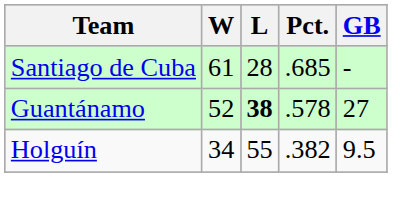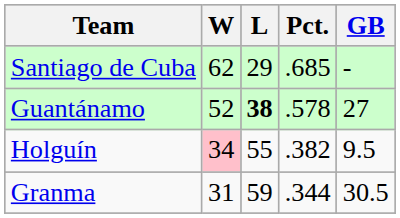Santiago de Cuba | W: 61 -> 62
Santiago de Cuba | L: 28 -> 29
Holguín | W: no background -> pink background
+ row: Granma | 31 | 59 | .344 | 30.5
